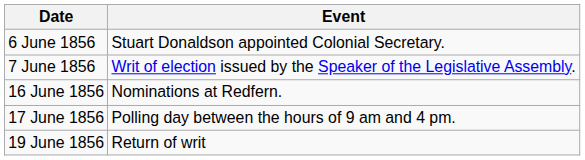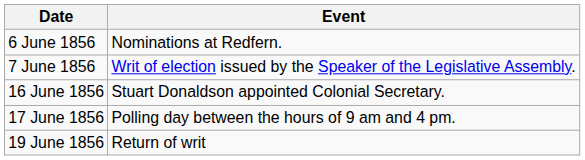6 June 1856 | Event: Stuart Donaldson appointed Colonial Secretary. -> Nominations at Redfern.
16 June 1856 | Event: Nominations at Redfern. -> Stuart Donaldson appointed Colonial Secretary.
